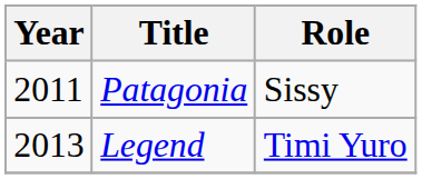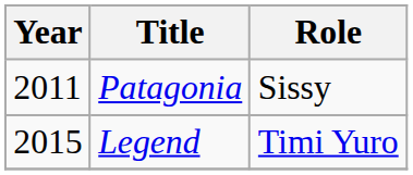Legend | Year: 2013 -> 2015
